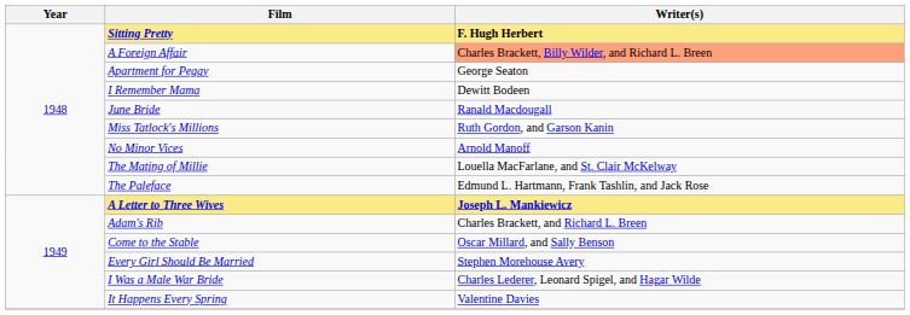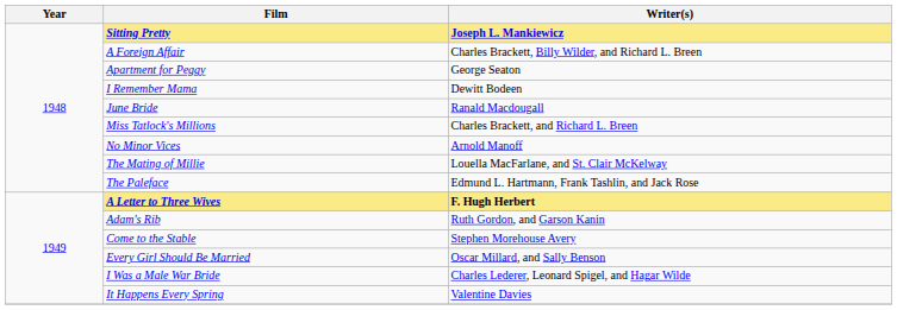Sitting Pretty | Writer(s): F. Hugh Herbert -> Joseph L. Mankiewicz
A Foreign Affair | Writer(s): lightsalmon background -> no background
Miss Tatlock's Millions | Writer(s): Ruth Gordon, and Garson Kanin -> Charles Brackett, and Richard L. Breen
A Letter to Three Wives | Writer(s): Joseph L. Mankiewicz -> F. Hugh Herbert
Adam's Rib | Writer(s): Charles Brackett, and Richard L. Breen -> Ruth Gordon, and Garson Kanin
Come to the Stable | Writer(s): Oscar Millard, and Sally Benson -> Stephen Morehouse Avery
Every Girl Should Be Married | Writer(s): Stephen Morehouse Avery -> Oscar Millard, and Sally Benson
